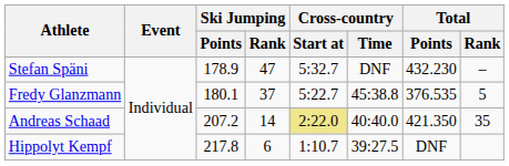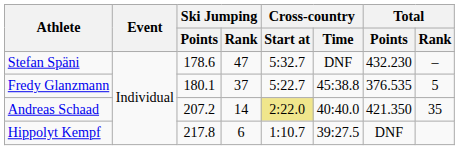Stefan Späni | Ski Jumping / Points: 178.9 -> 178.6
